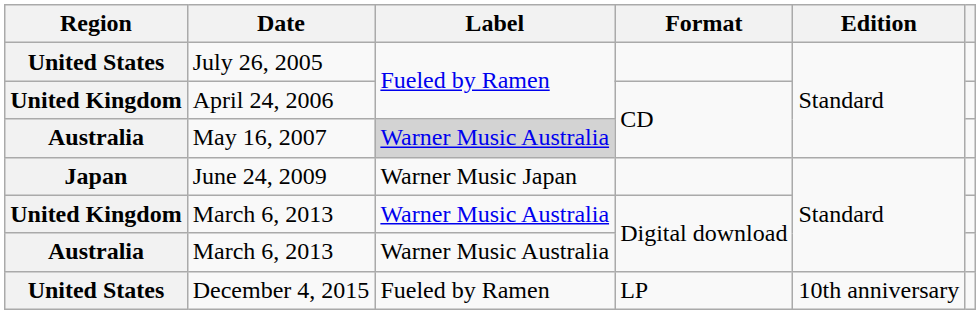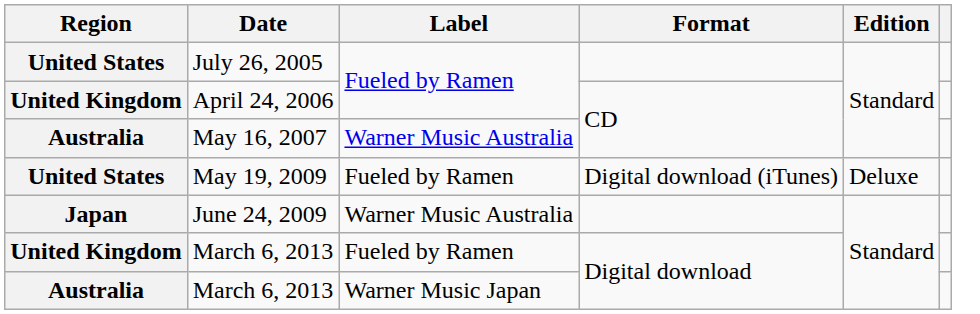May 16, 2007 | Label: lightgrey background -> no background
+ row: United States | May 19, 2009 | Fueled by Ramen | Digital download (iTunes) | Deluxe
June 24, 2009 | Label: Warner Music Japan -> Warner Music Australia
United Kingdom / March 6, 2013 | Label: Warner Music Australia -> Fueled by Ramen
Australia / March 6, 2013 | Label: Warner Music Australia -> Warner Music Japan
- row: United States | December 4, 2015 | Fueled by Ramen | LP | 10th anniversary
